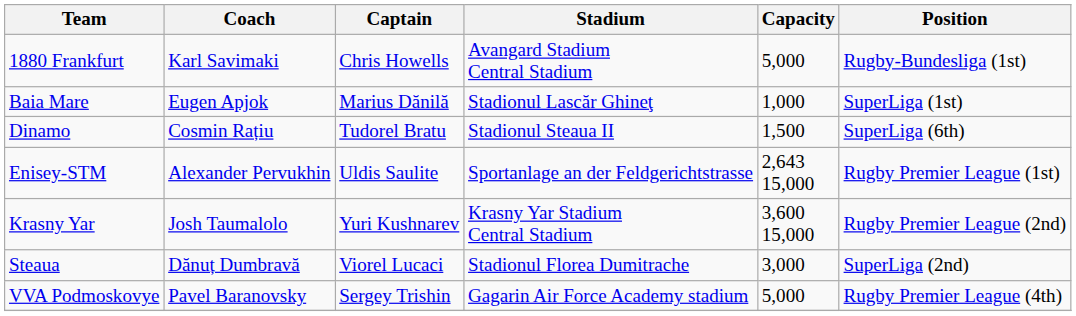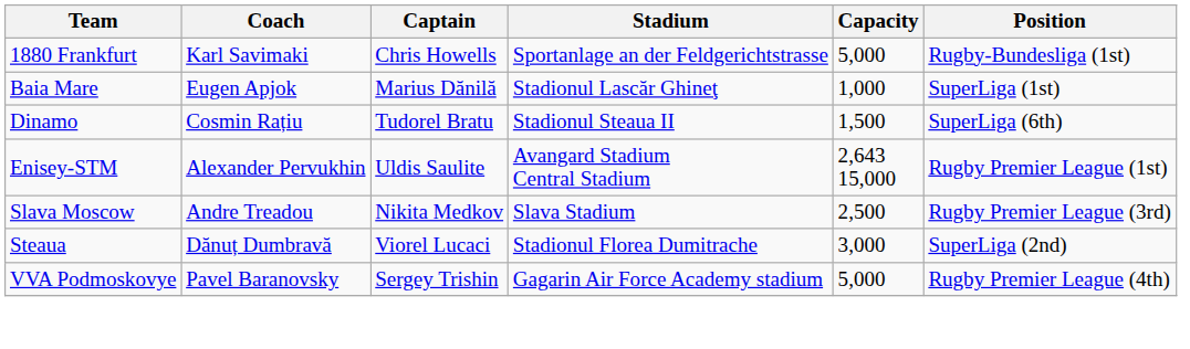1880 Frankfurt | Stadium: Avangard Stadium Central Stadium -> Sportanlage an der Feldgerichtstrasse
Enisey-STM | Stadium: Sportanlage an der Feldgerichtstrasse -> Avangard Stadium Central Stadium
- row: Krasny Yar | Josh Taumalolo | Yuri Kushnarev | Krasny Yar Stadium Central Stadium | 3,600 15,000 | Rugby Premier League (2nd)
+ row: Slava Moscow | Andre Treadou | Nikita Medkov | Slava Stadium | 2,500 | Rugby Premier League (3rd)
